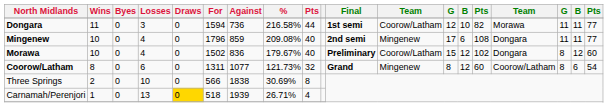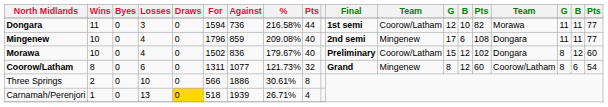Three Springs | Against: 1838 -> 1886
Three Springs | %: 30.69% -> 30.61%
